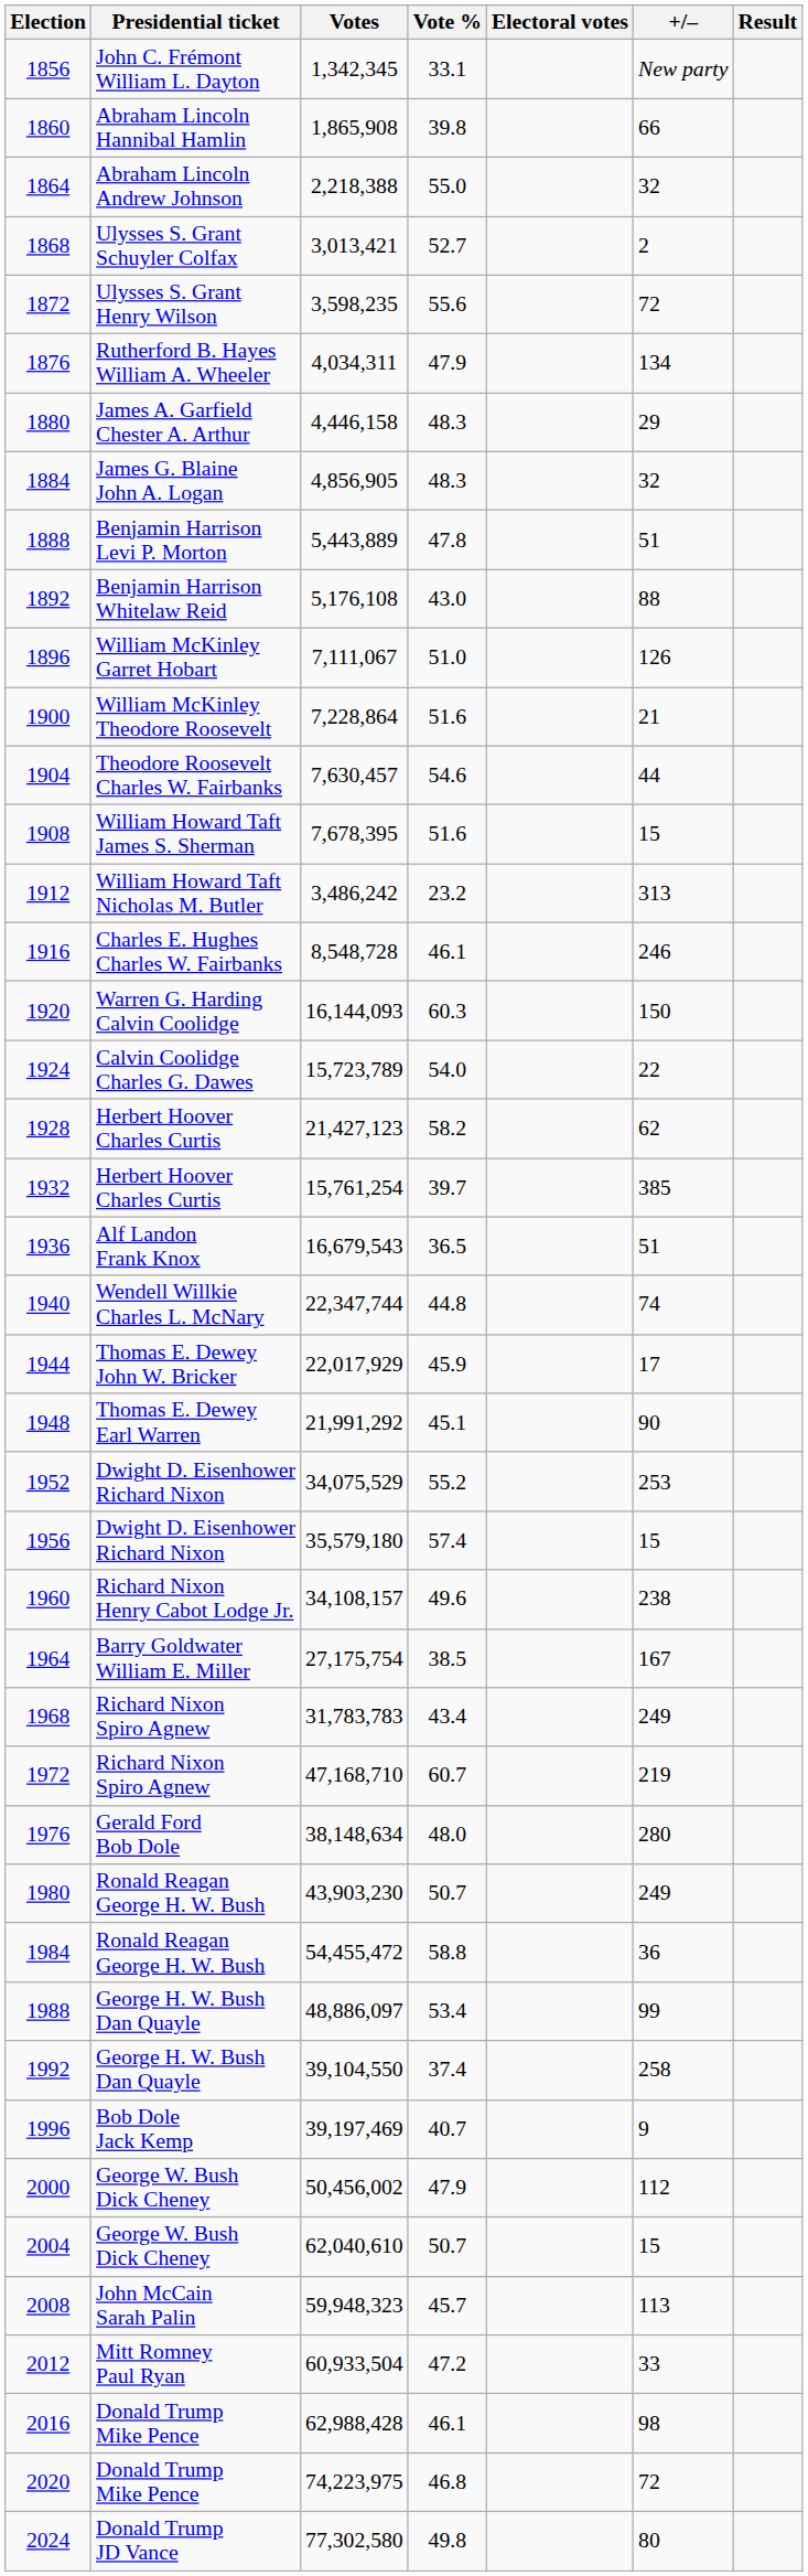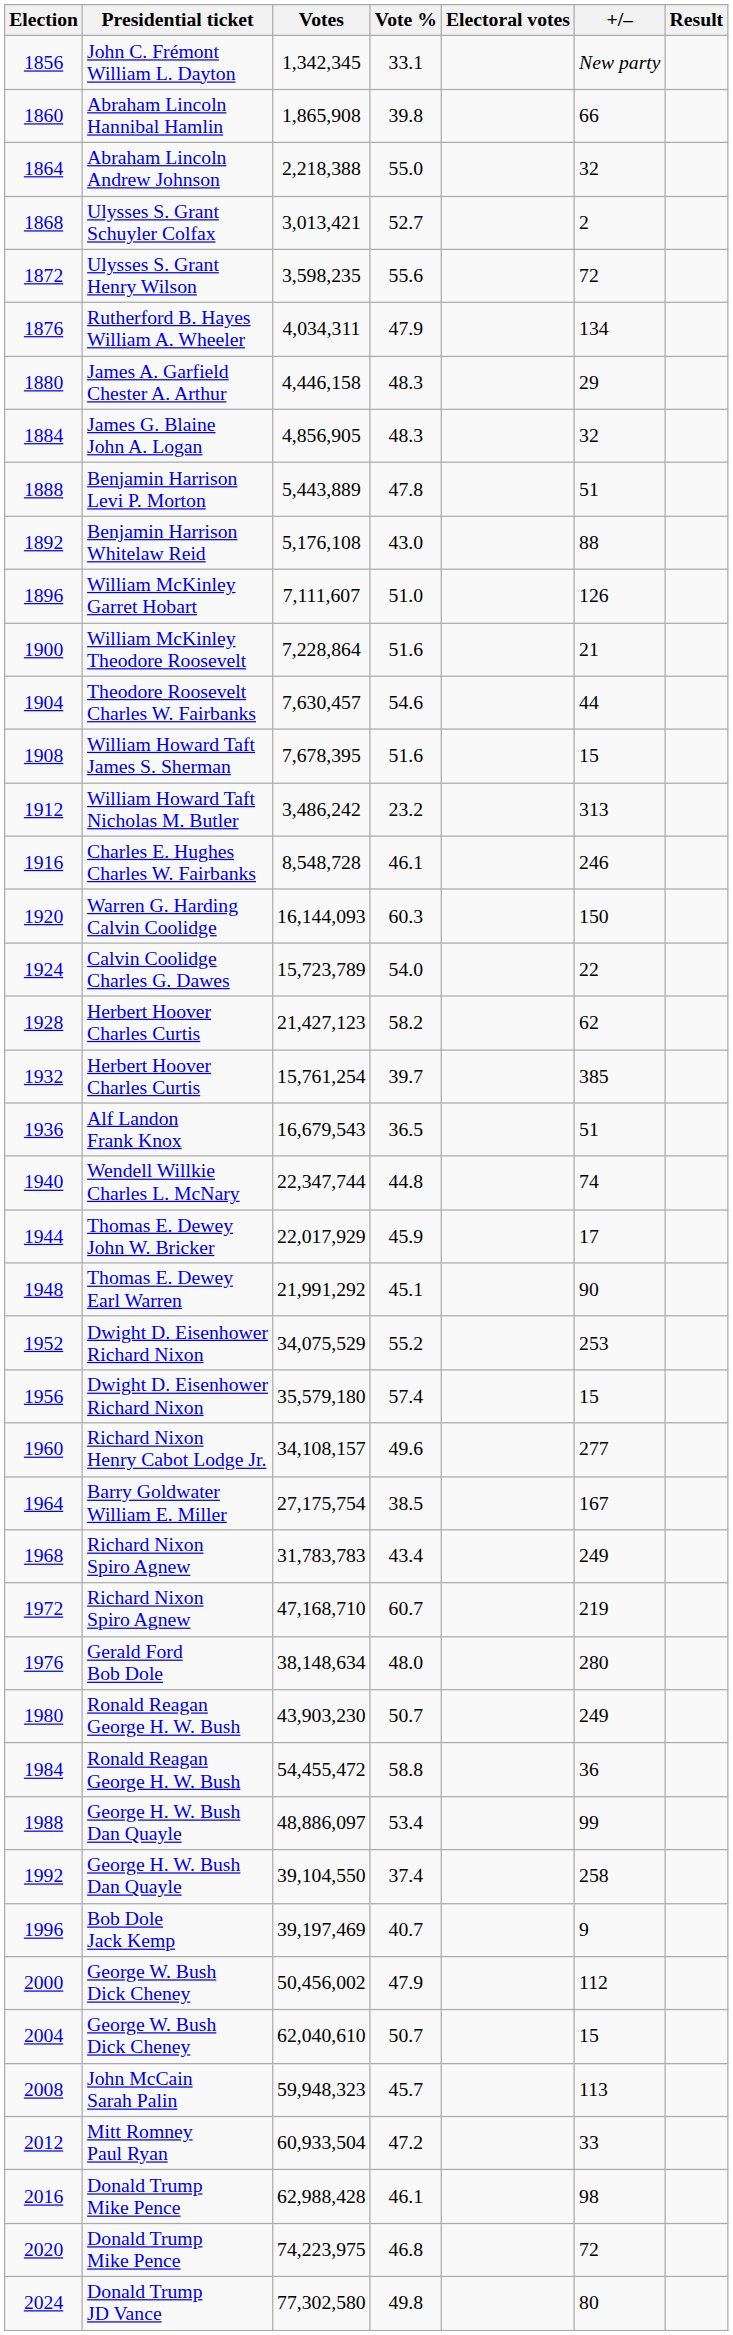1896 | Votes: 7,111,067 -> 7,111,607
1960 | +/–: 238 -> 277
